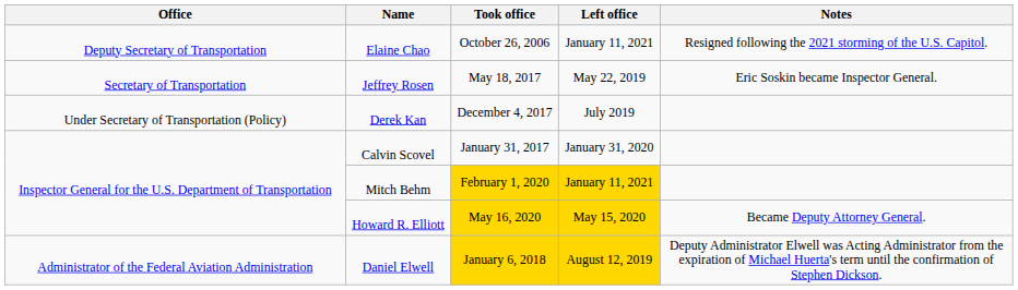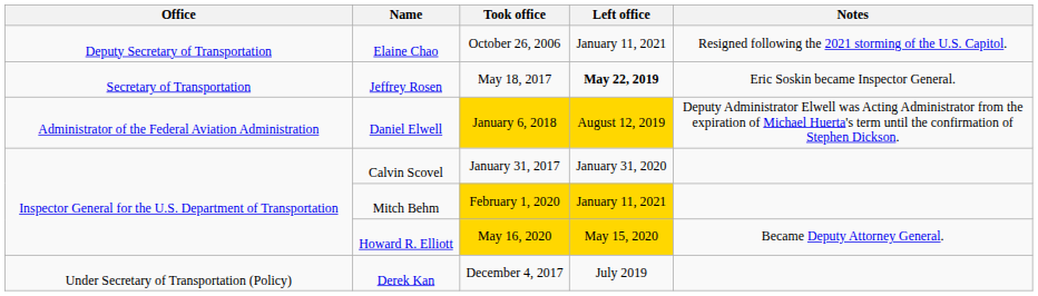Jeffrey Rosen | Left office: normal -> bold
rows swapped: Derek Kan <-> Daniel Elwell
